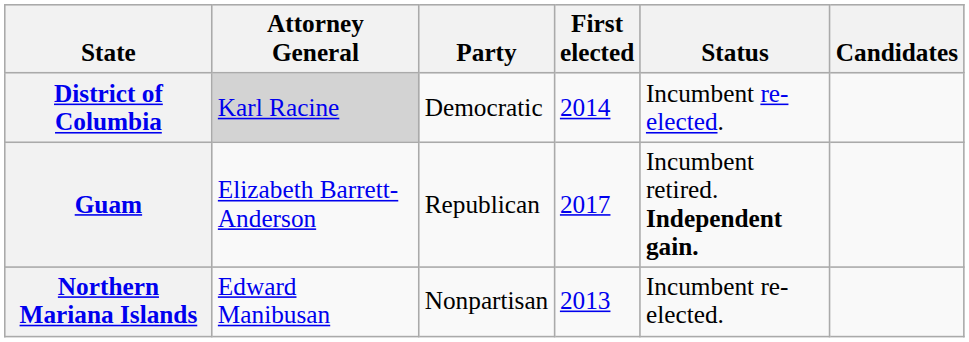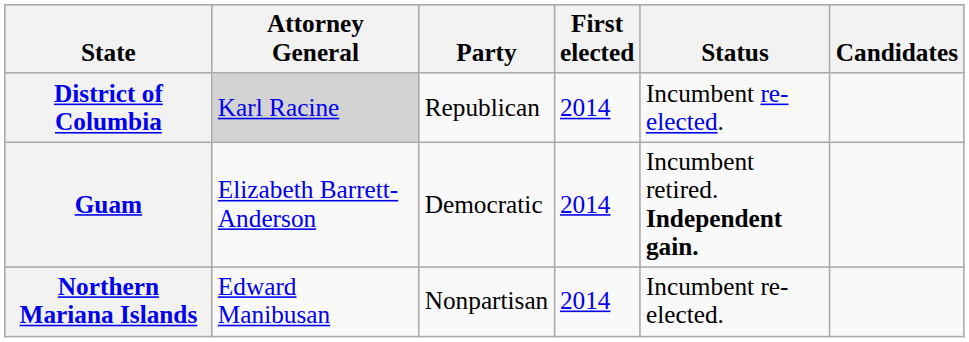District of Columbia | Party: Democratic -> Republican
Guam | Party: Republican -> Democratic
Guam | First elected: 2017 -> 2014
Northern Mariana Islands | First elected: 2013 -> 2014
